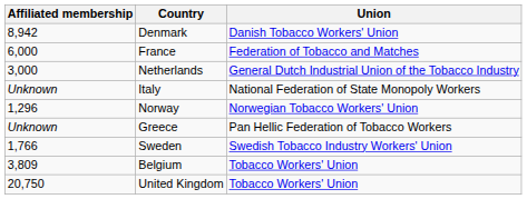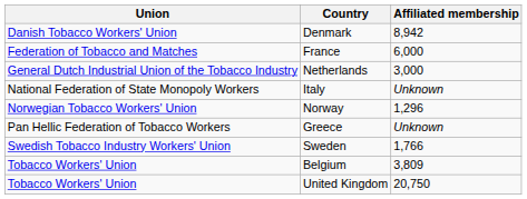columns swapped: Union <-> Affiliated membership
